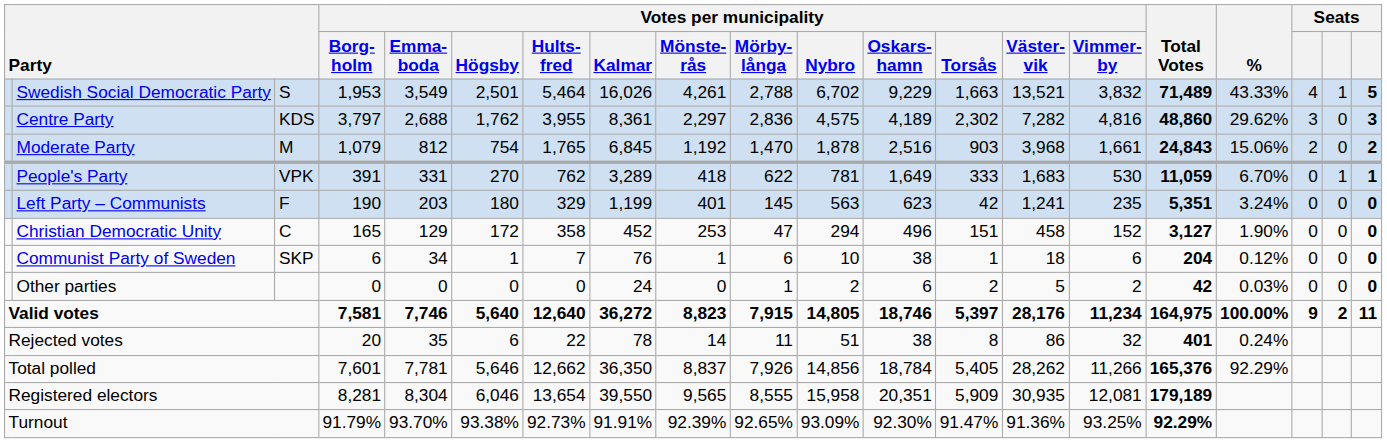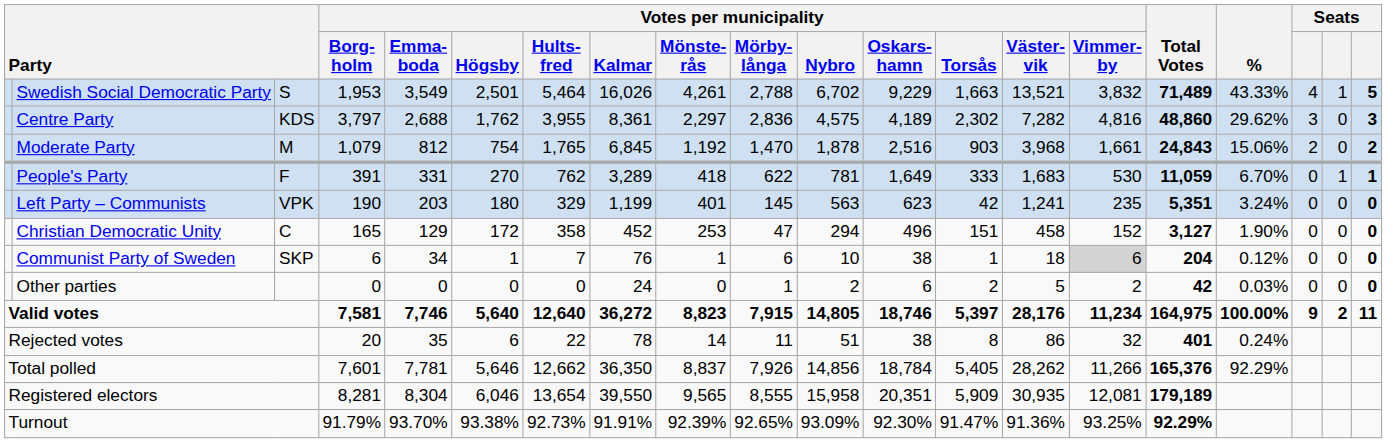People's Party | column 3: VPK -> F
Left Party – Communists | column 3: F -> VPK
Communist Party of Sweden | Votes per municipality / Vimmer- by: no background -> lightgrey background
